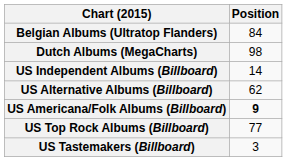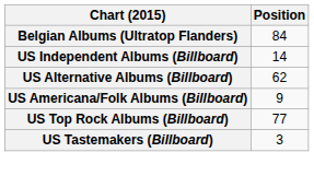- row: Dutch Albums (MegaCharts) | 98
US Americana/Folk Albums (Billboard) | Position: bold -> normal
